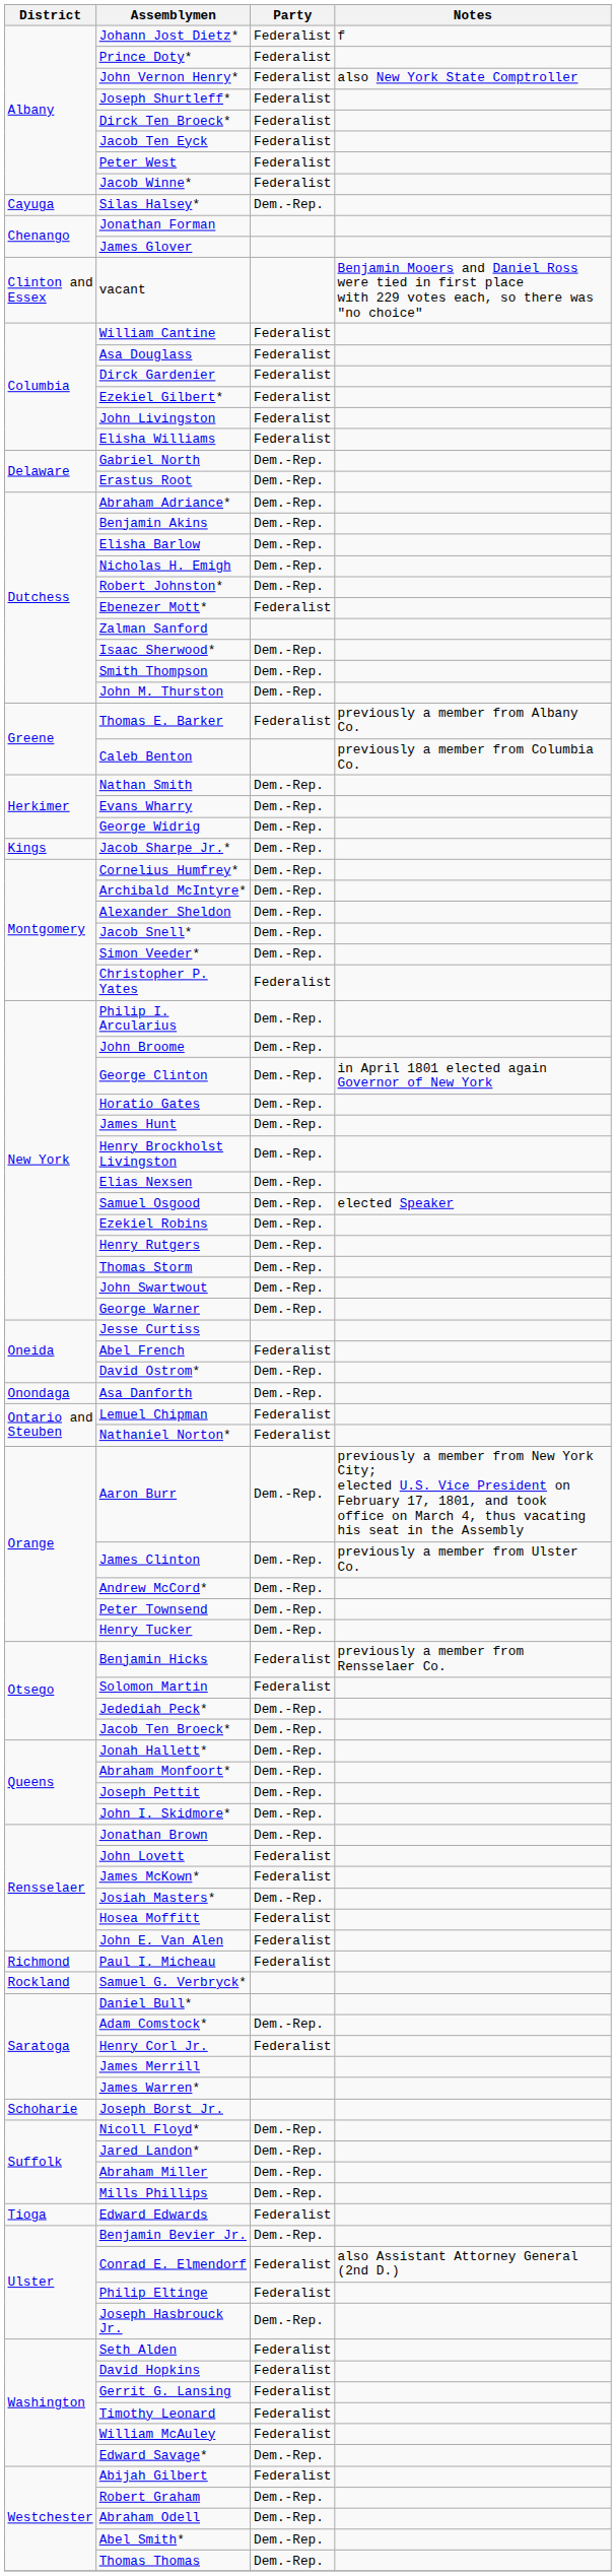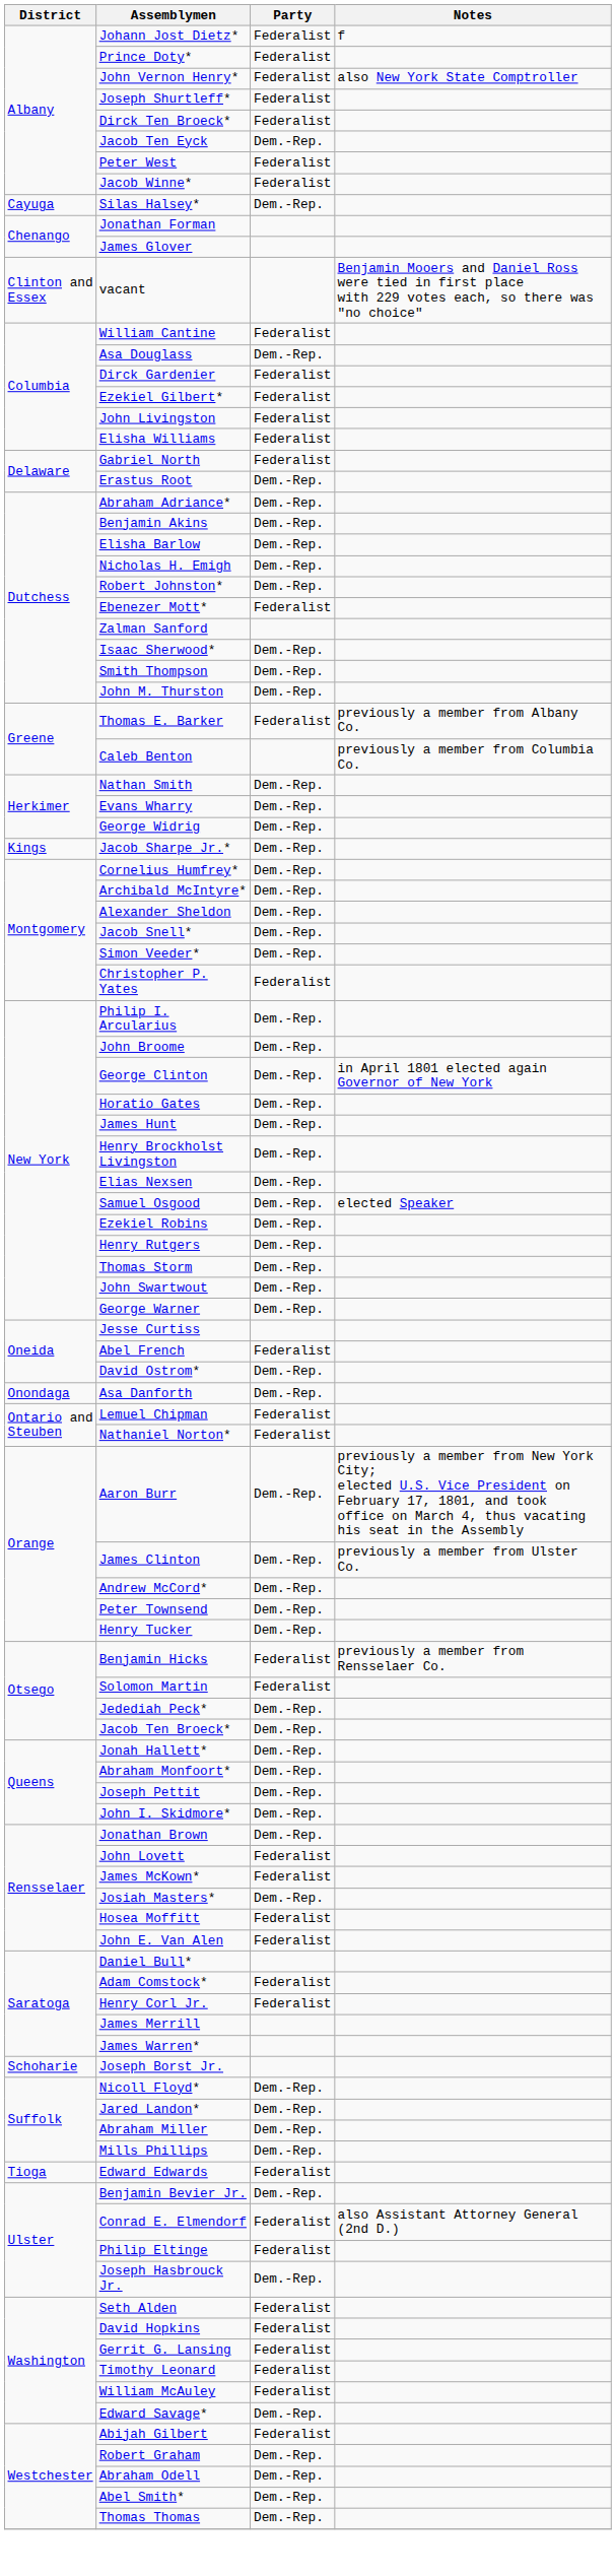Jacob Ten Eyck | Party: Federalist -> Dem.-Rep.
Asa Douglass | Party: Federalist -> Dem.-Rep.
Gabriel North | Party: Dem.-Rep. -> Federalist
- row: Richmond | Paul I. Micheau | Federalist
- row: Rockland | Samuel G. Verbryck*
Adam Comstock* | Party: Dem.-Rep. -> Federalist
